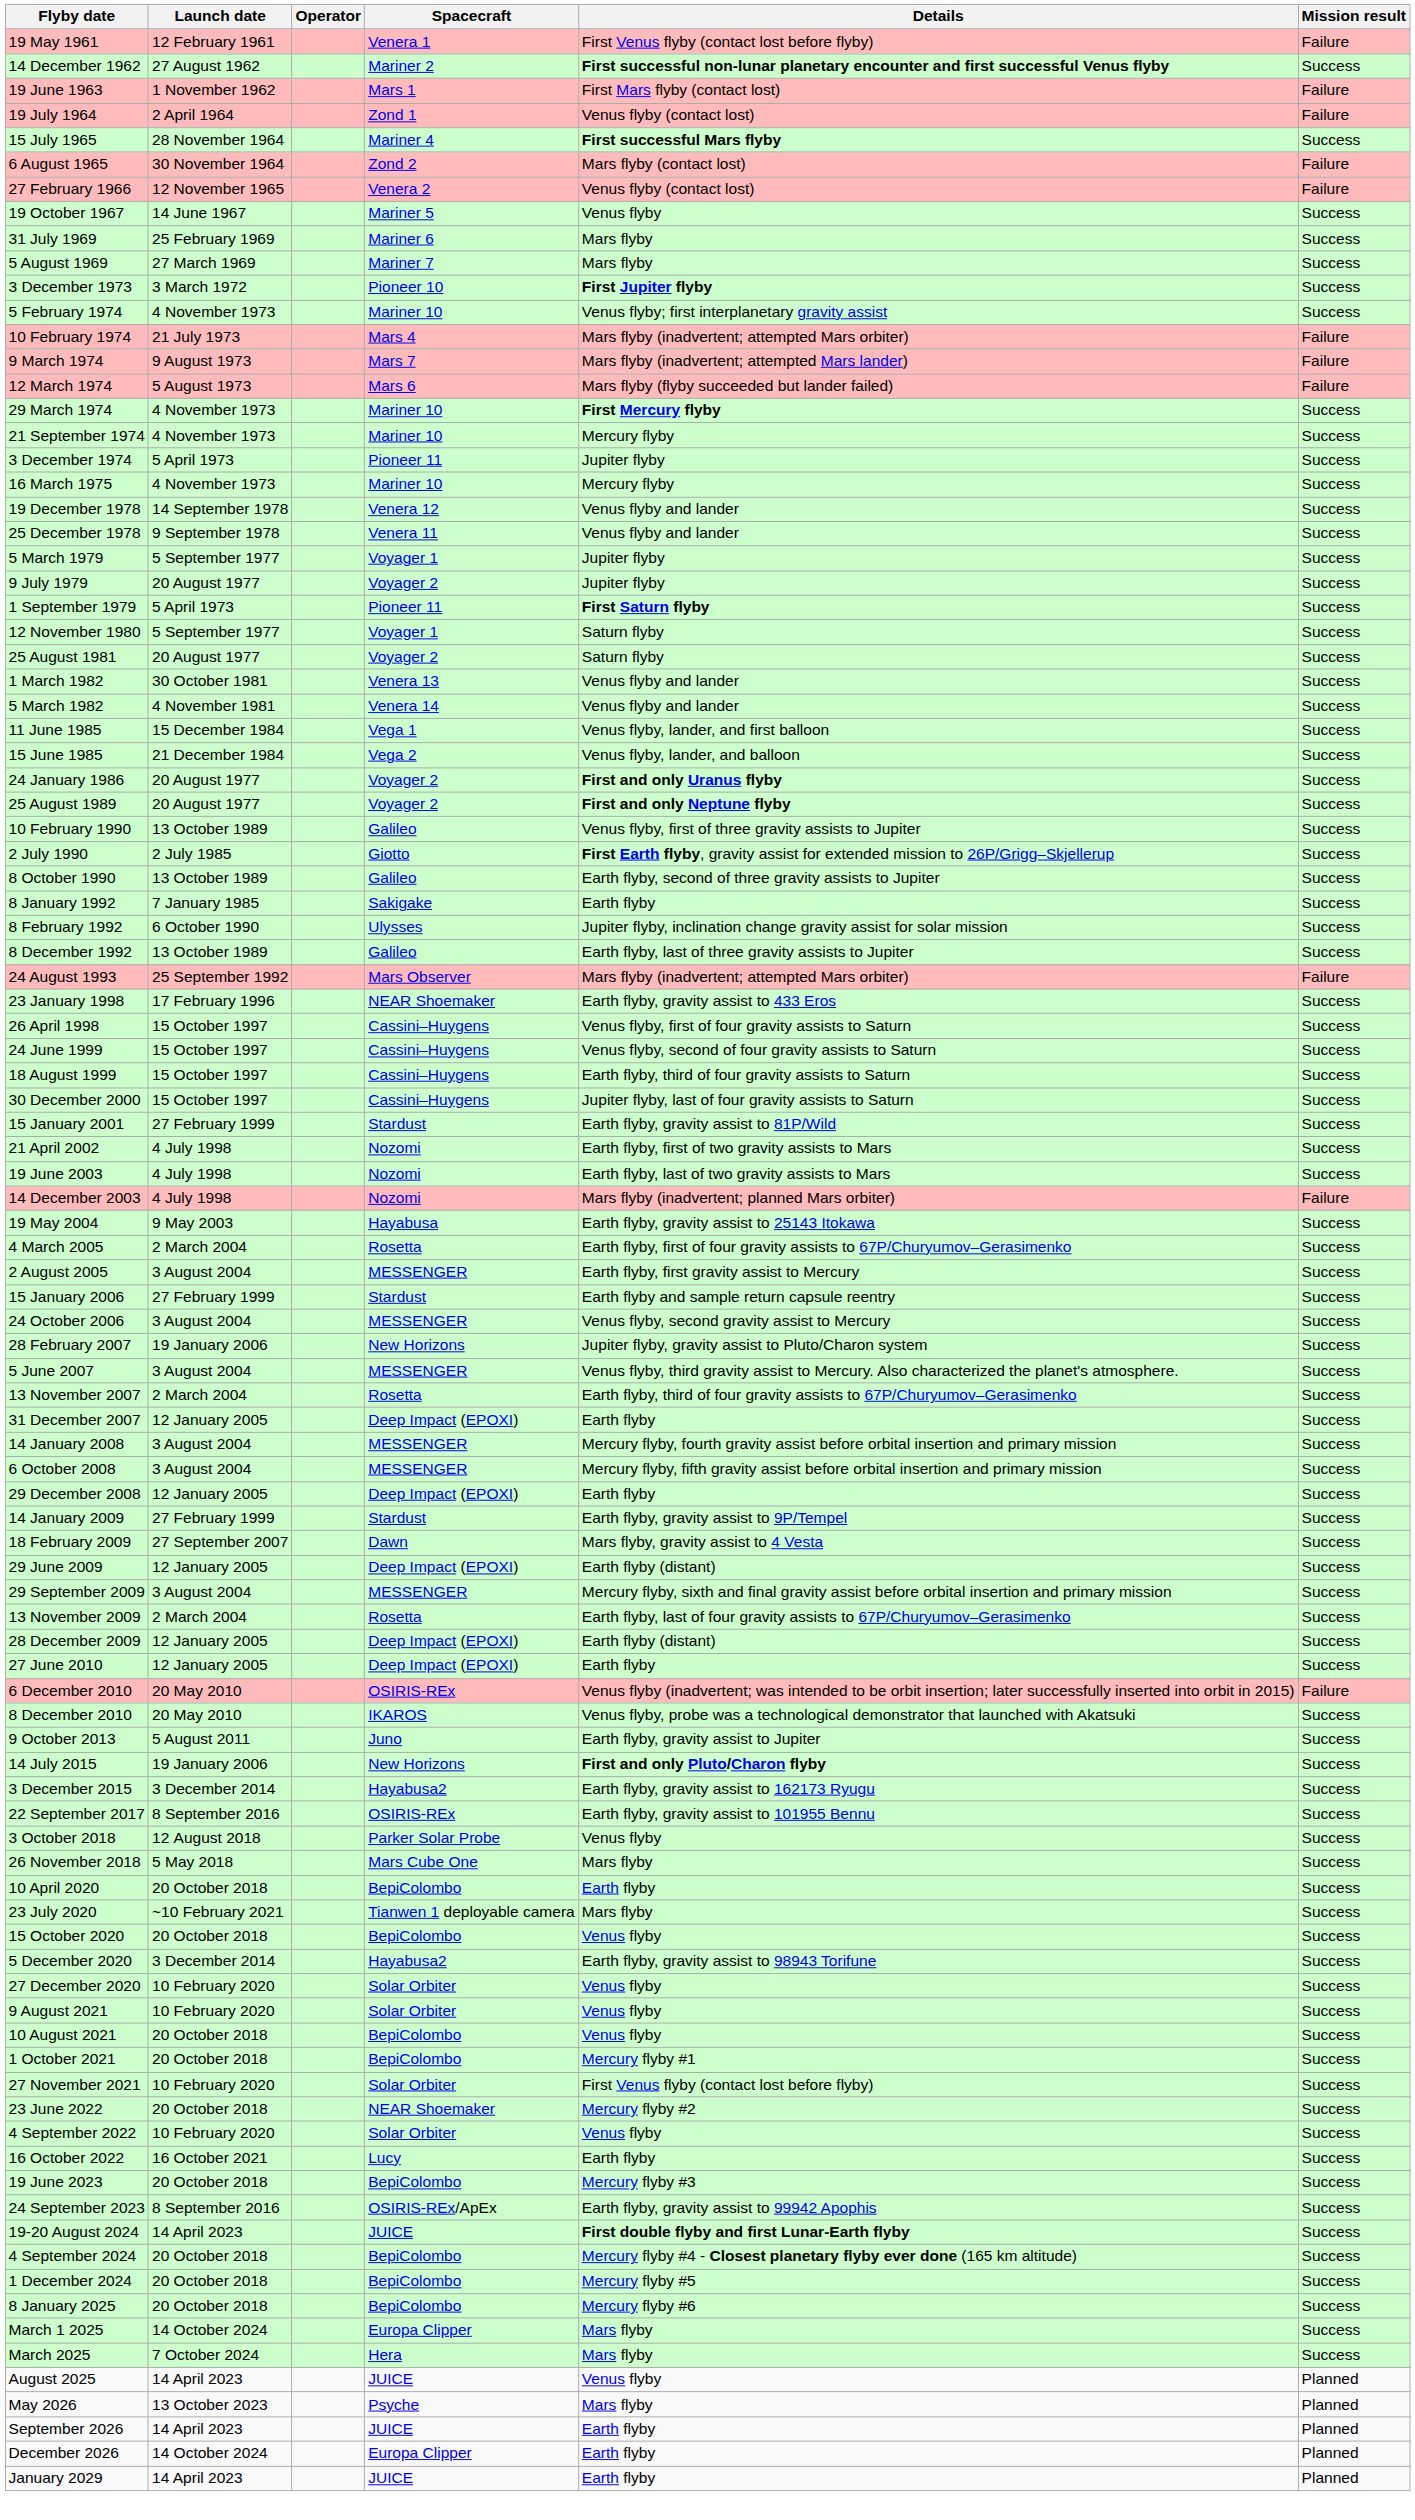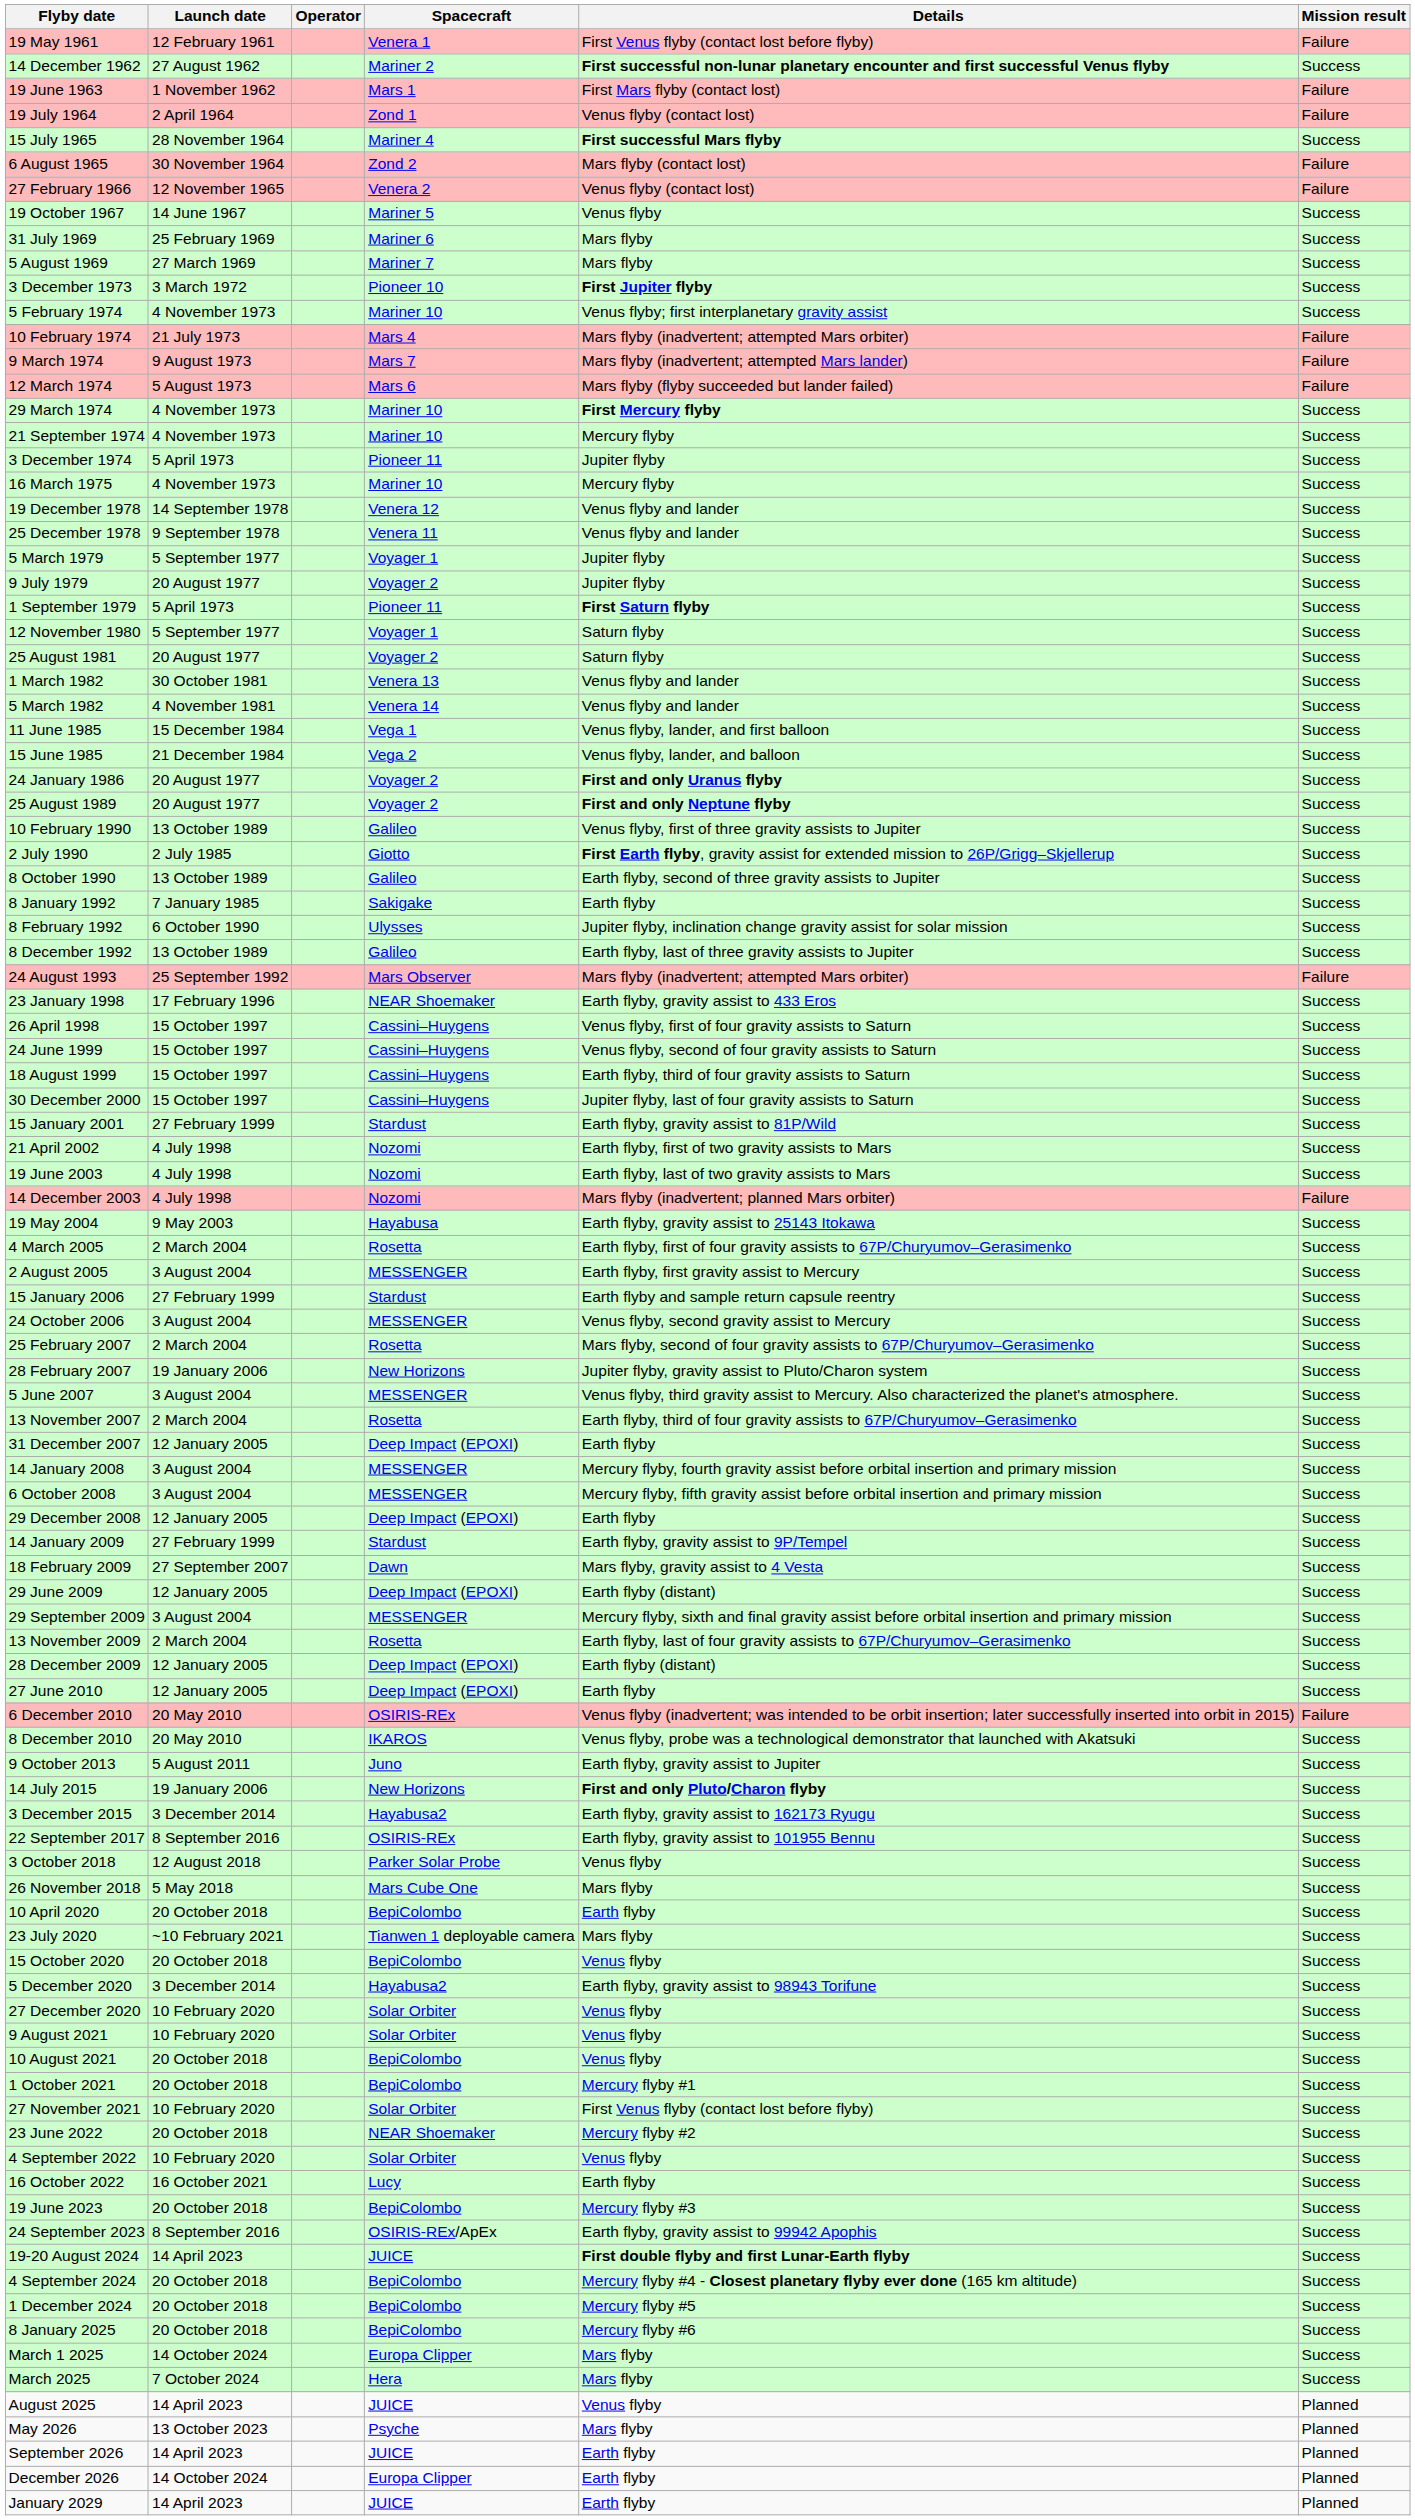+ row: 25 February 2007 | 2 March 2004 | Rosetta | Mars flyby, second of four gravity assists to 67P/Churyumov–Gerasimenko | Success
